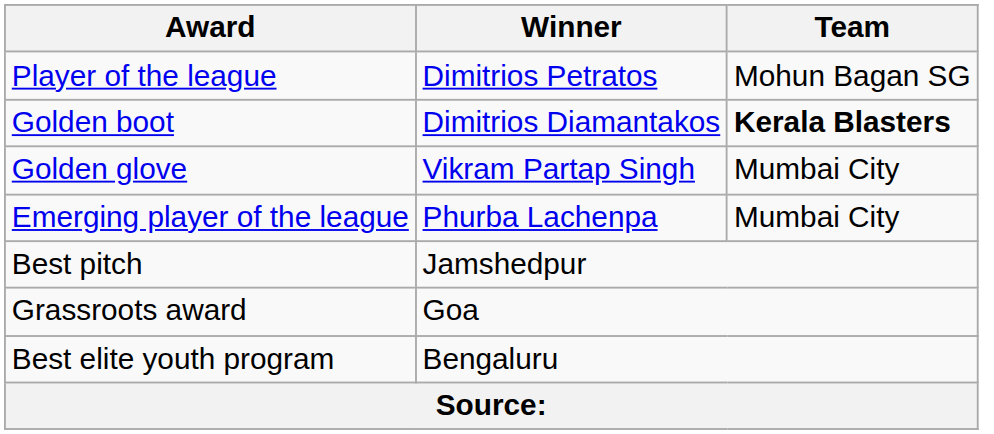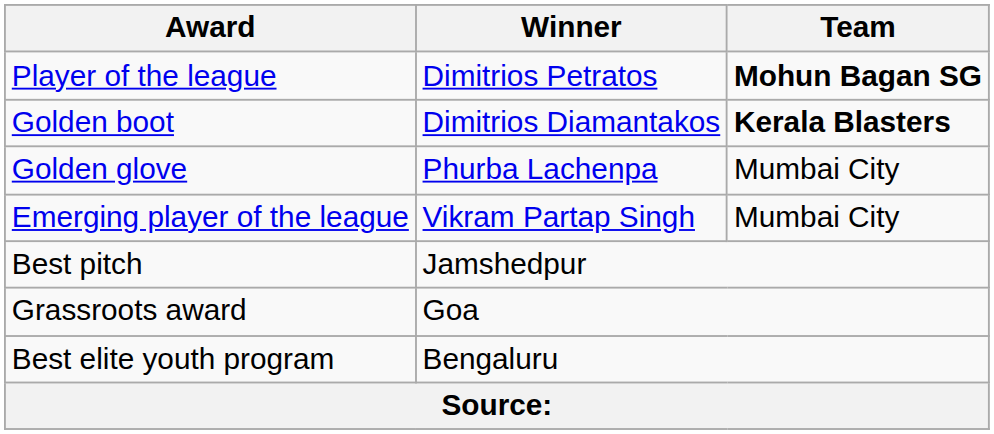Player of the league | Team: normal -> bold
Golden glove | Winner: Vikram Partap Singh -> Phurba Lachenpa
Emerging player of the league | Winner: Phurba Lachenpa -> Vikram Partap Singh
